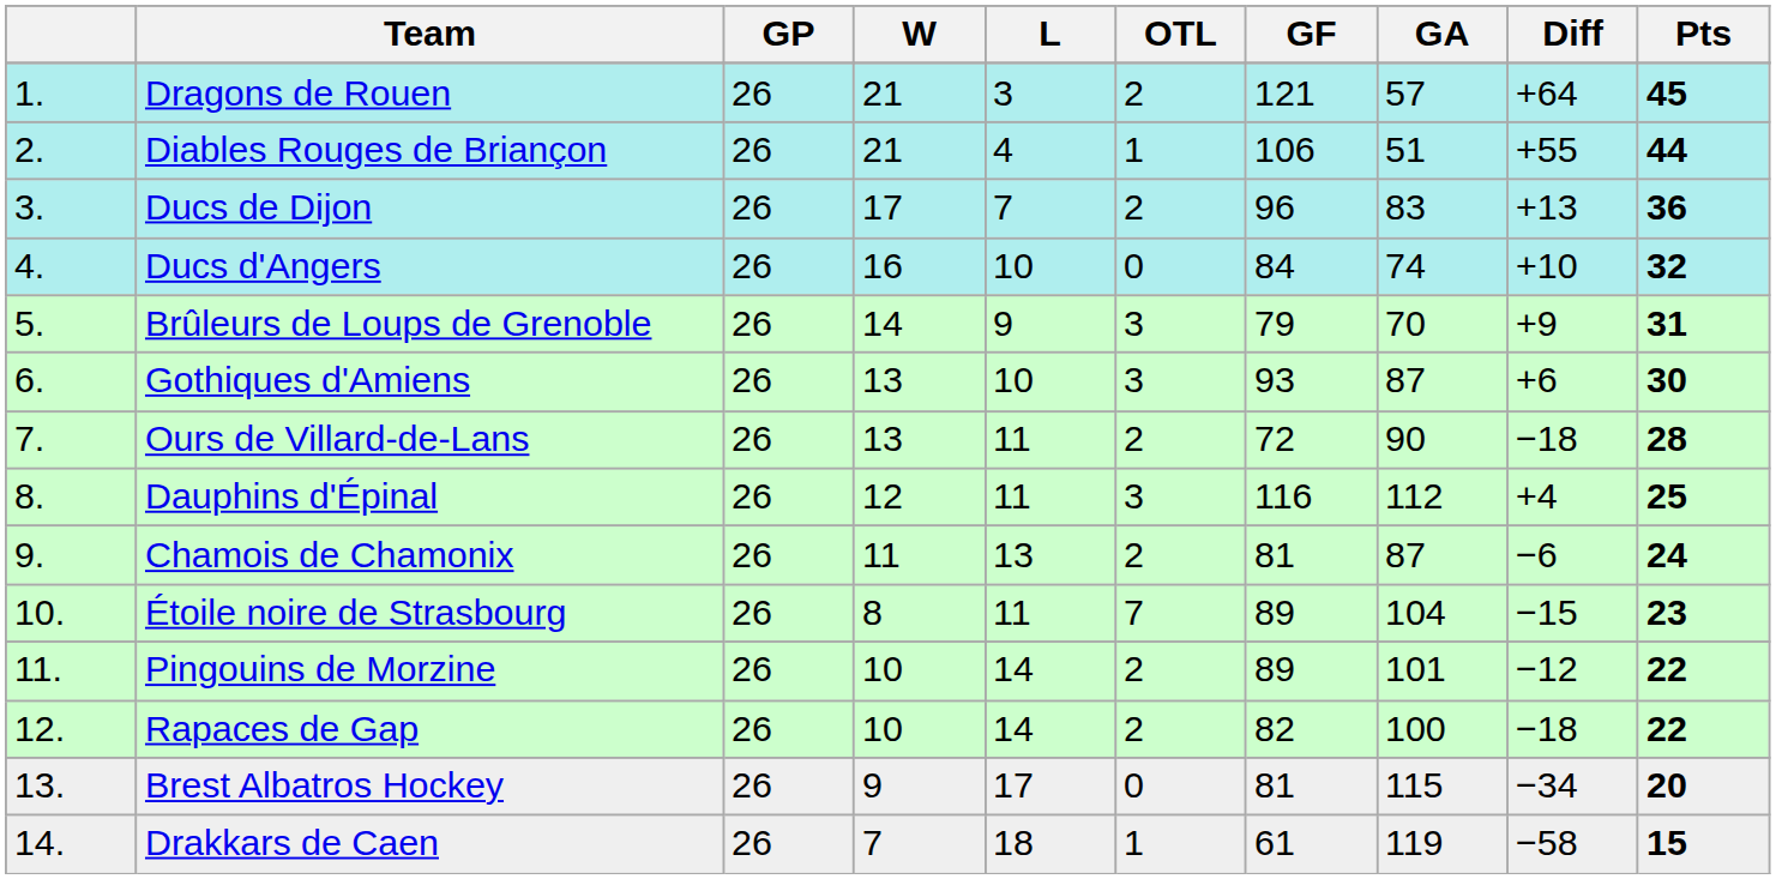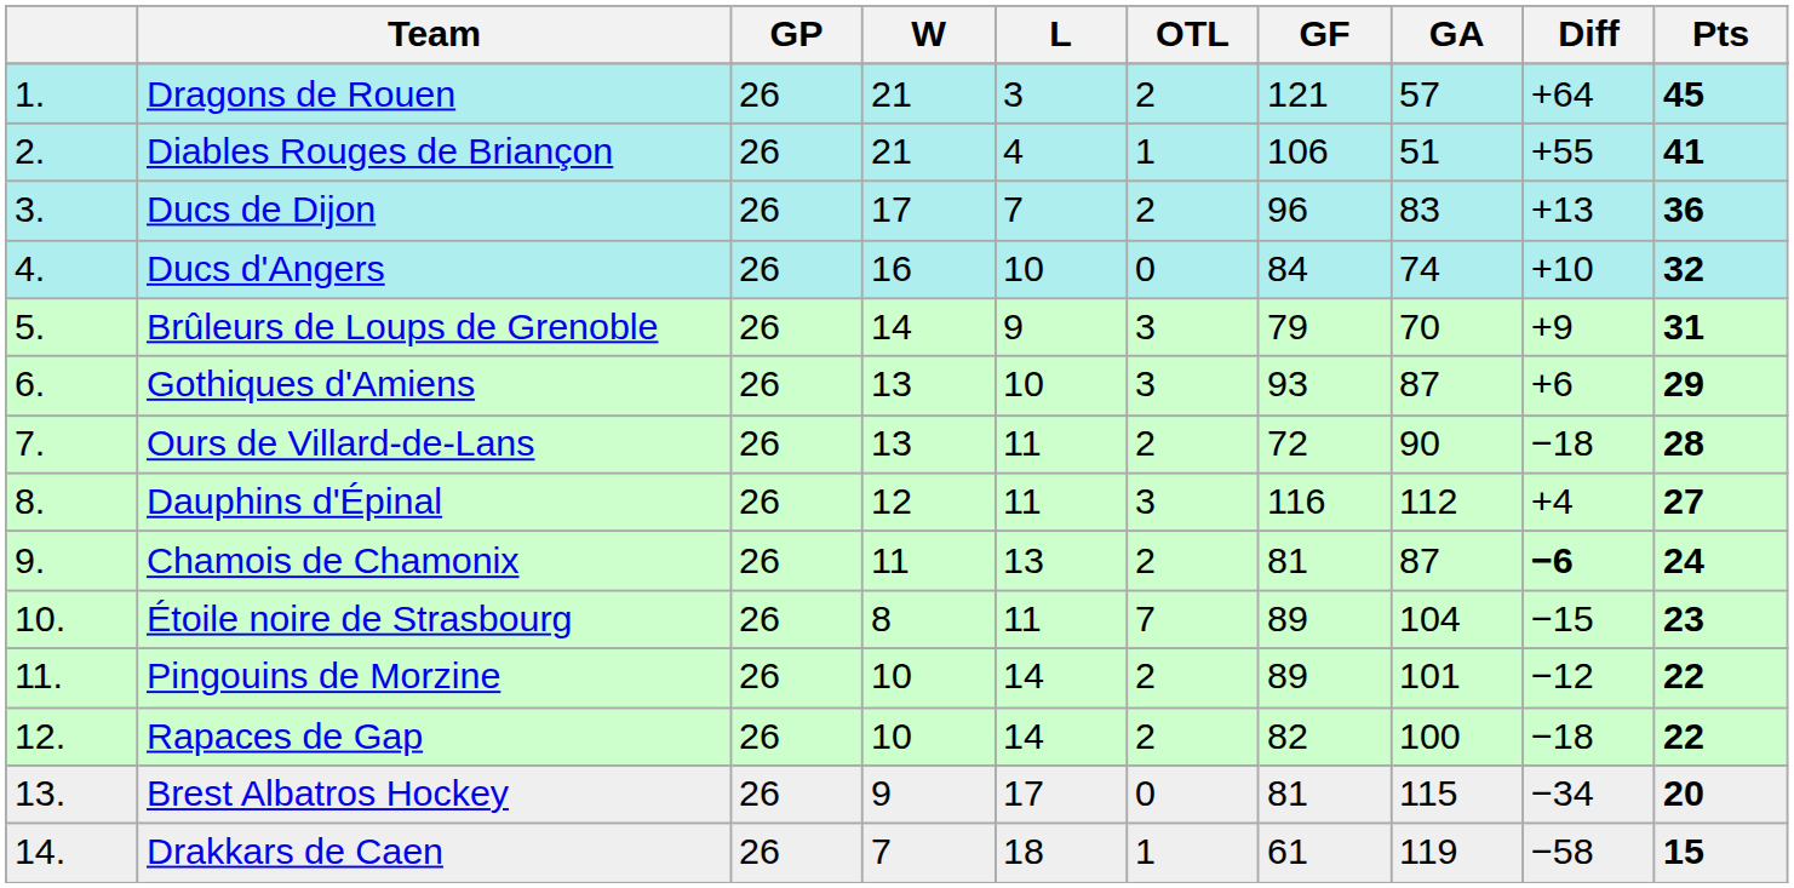Diables Rouges de Briançon | Pts: 44 -> 41
Gothiques d'Amiens | Pts: 30 -> 29
Dauphins d'Épinal | Pts: 25 -> 27
Chamois de Chamonix | Diff: normal -> bold
